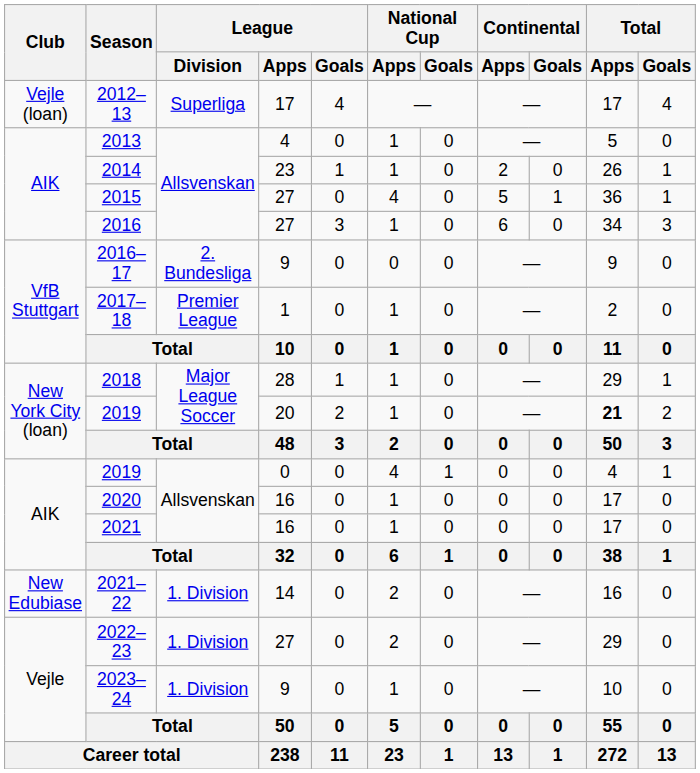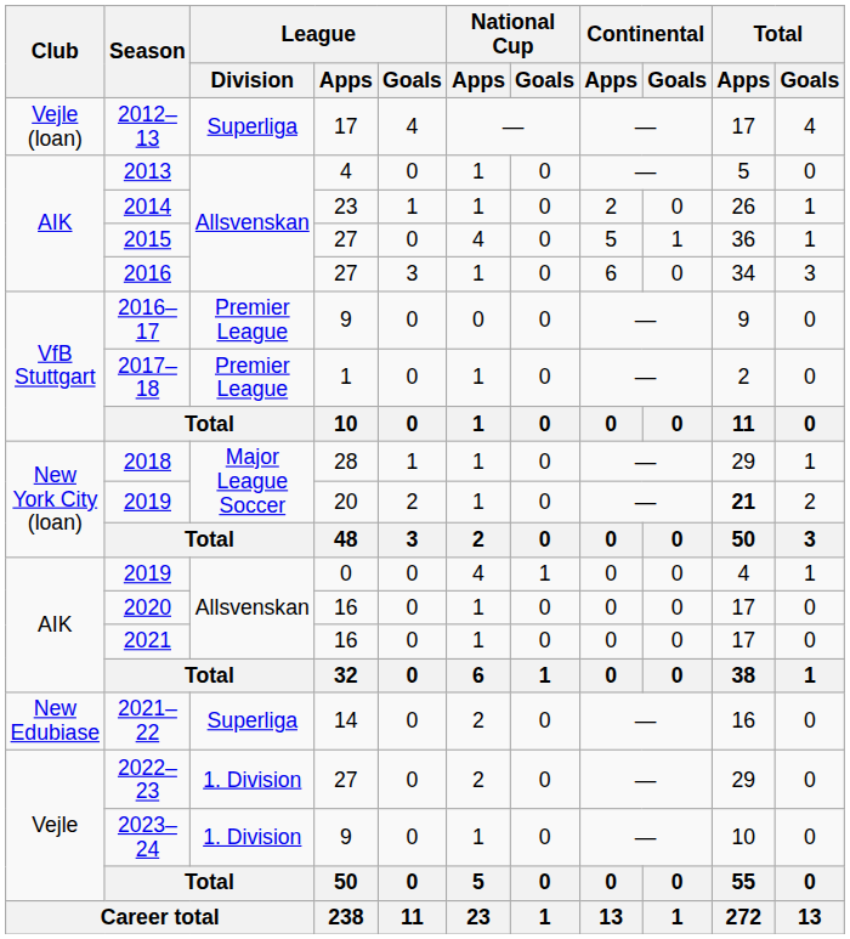2016–17 | League / Division: 2. Bundesliga -> Premier League
2021–22 | League / Division: 1. Division -> Superliga
